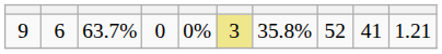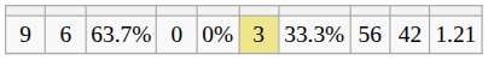9 | column 7: 35.8% -> 33.3%
9 | column 8: 52 -> 56
9 | column 9: 41 -> 42
